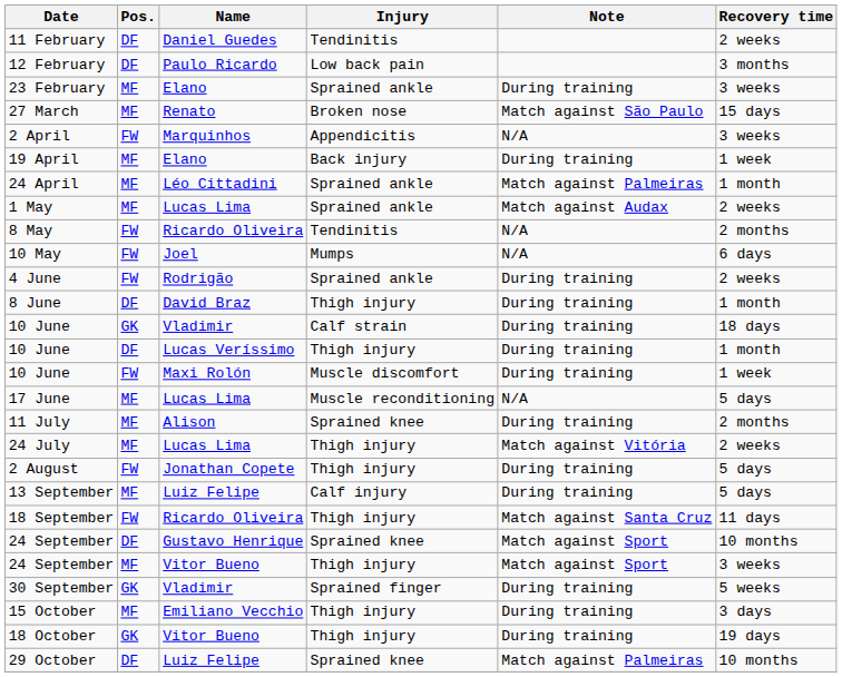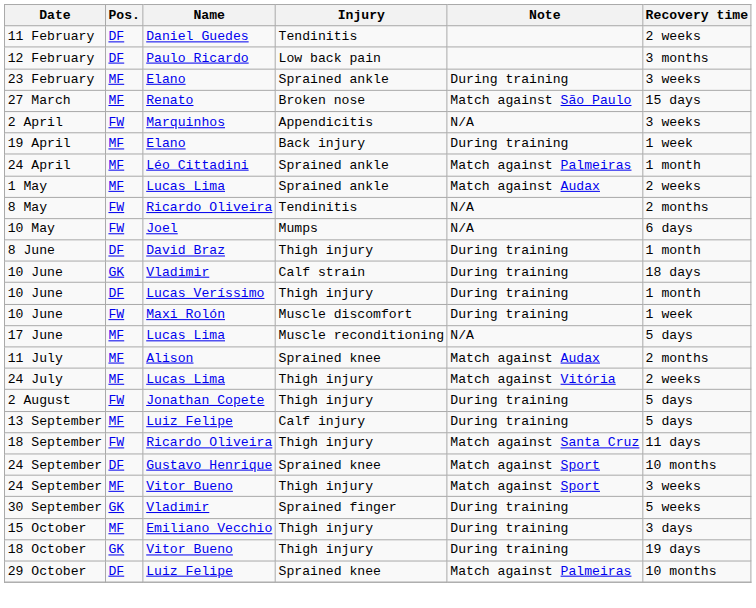- row: 4 June | FW | Rodrigão | Sprained ankle | During training | 2 weeks
11 July | Note: During training -> Match against Audax
